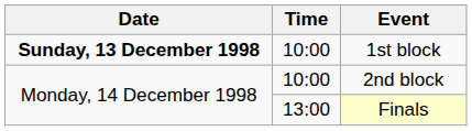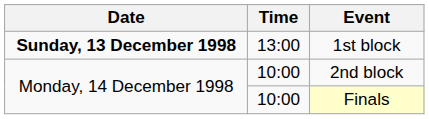1st block | Time: 10:00 -> 13:00
Finals | Time: 13:00 -> 10:00
